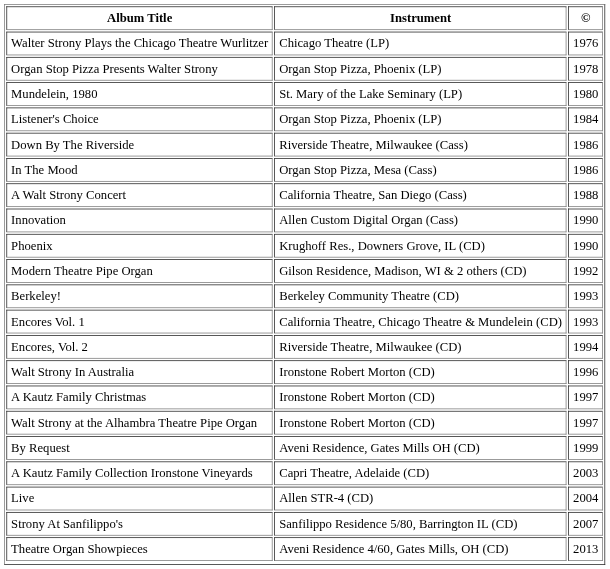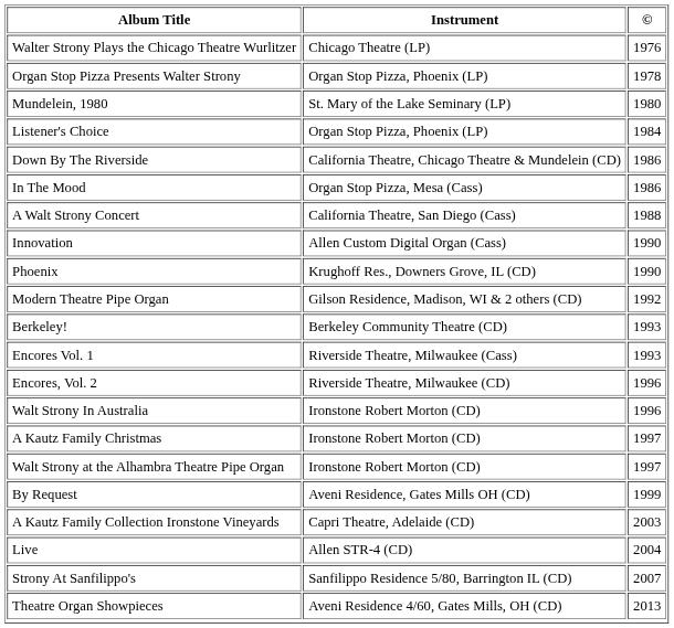Down By The Riverside | Instrument: Riverside Theatre, Milwaukee (Cass) -> California Theatre, Chicago Theatre & Mundelein (CD)
Encores Vol. 1 | Instrument: California Theatre, Chicago Theatre & Mundelein (CD) -> Riverside Theatre, Milwaukee (Cass)
Encores, Vol. 2 | ©: 1994 -> 1996
